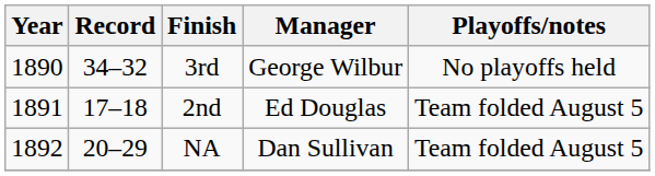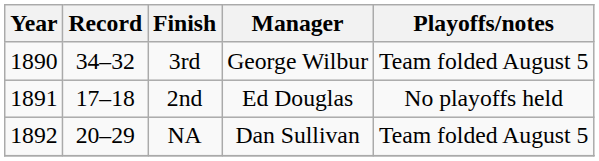3rd | Playoffs/notes: No playoffs held -> Team folded August 5
2nd | Playoffs/notes: Team folded August 5 -> No playoffs held
